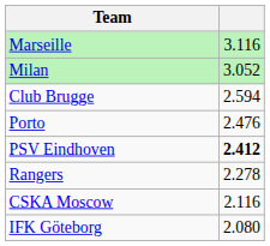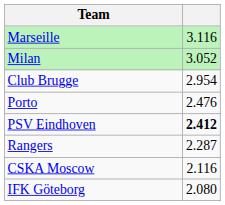Club Brugge | column 2: 2.594 -> 2.954
Rangers | column 2: 2.278 -> 2.287
